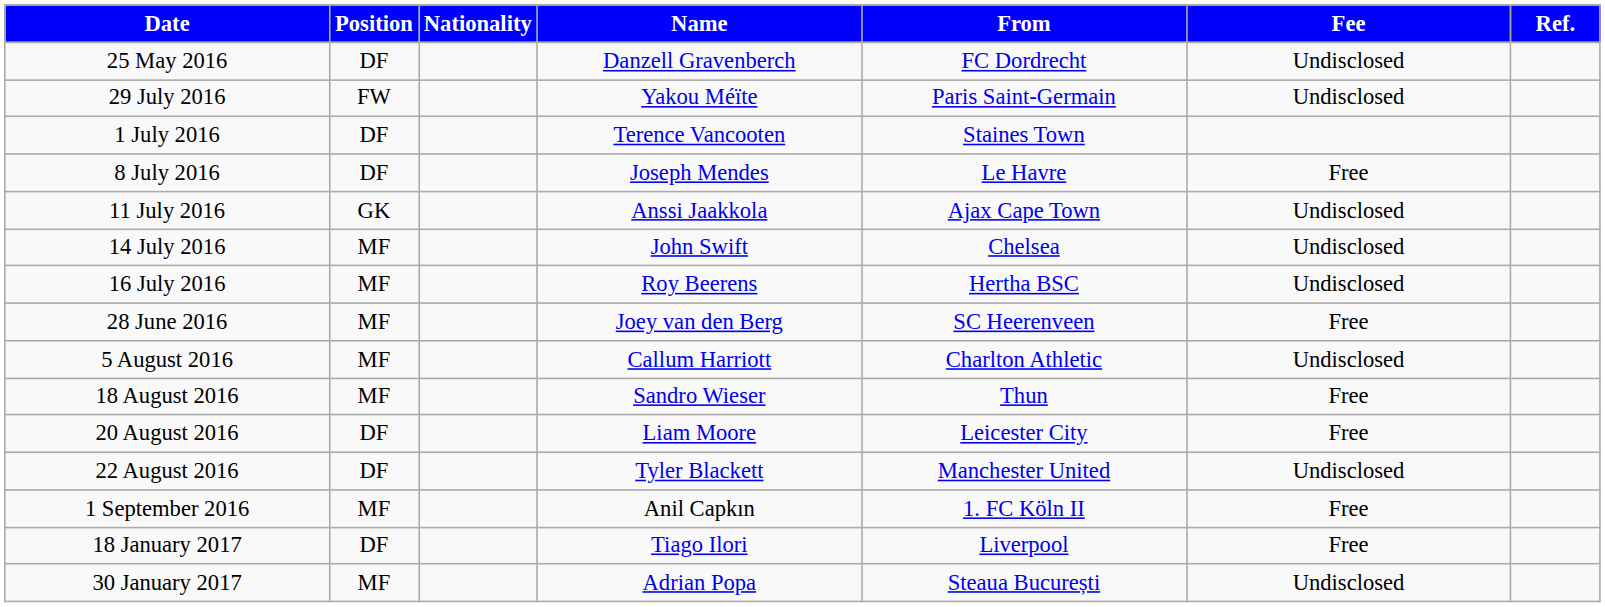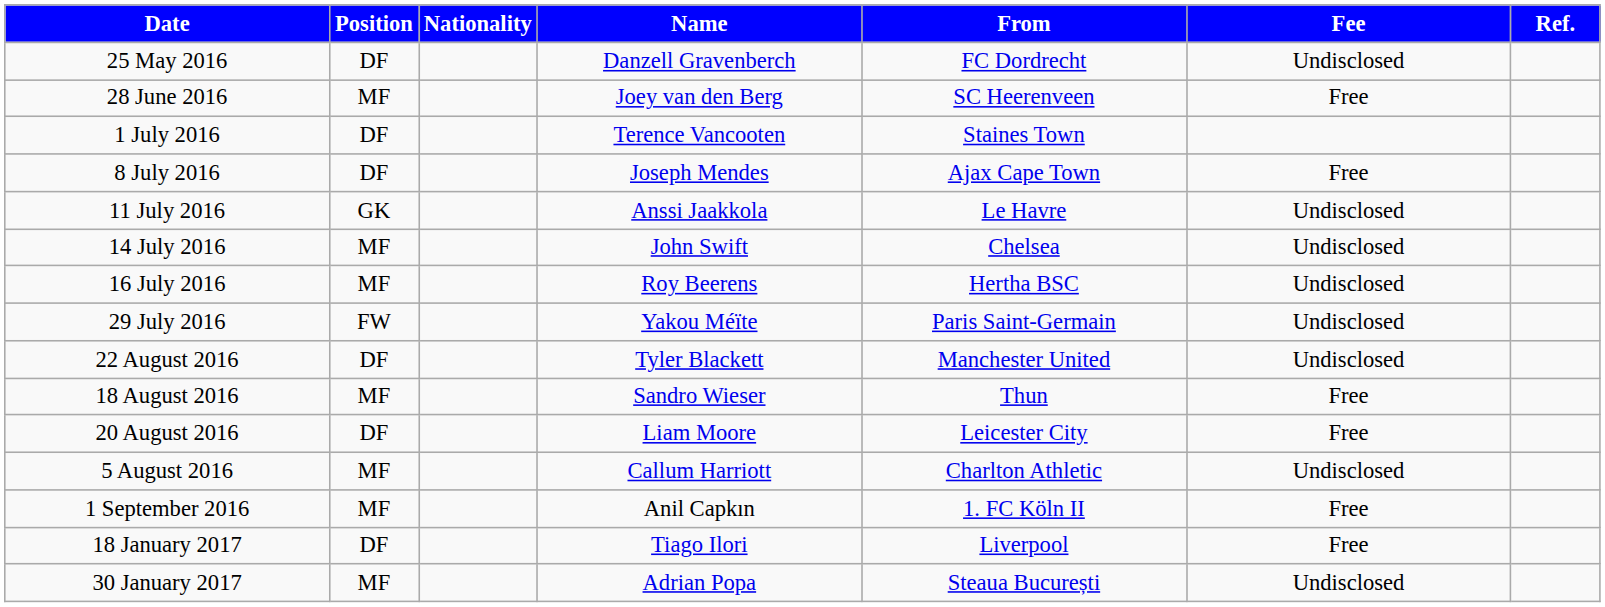rows swapped: 28 June 2016 <-> 29 July 2016
8 July 2016 | From: Le Havre -> Ajax Cape Town
11 July 2016 | From: Ajax Cape Town -> Le Havre
rows swapped: 5 August 2016 <-> 22 August 2016
